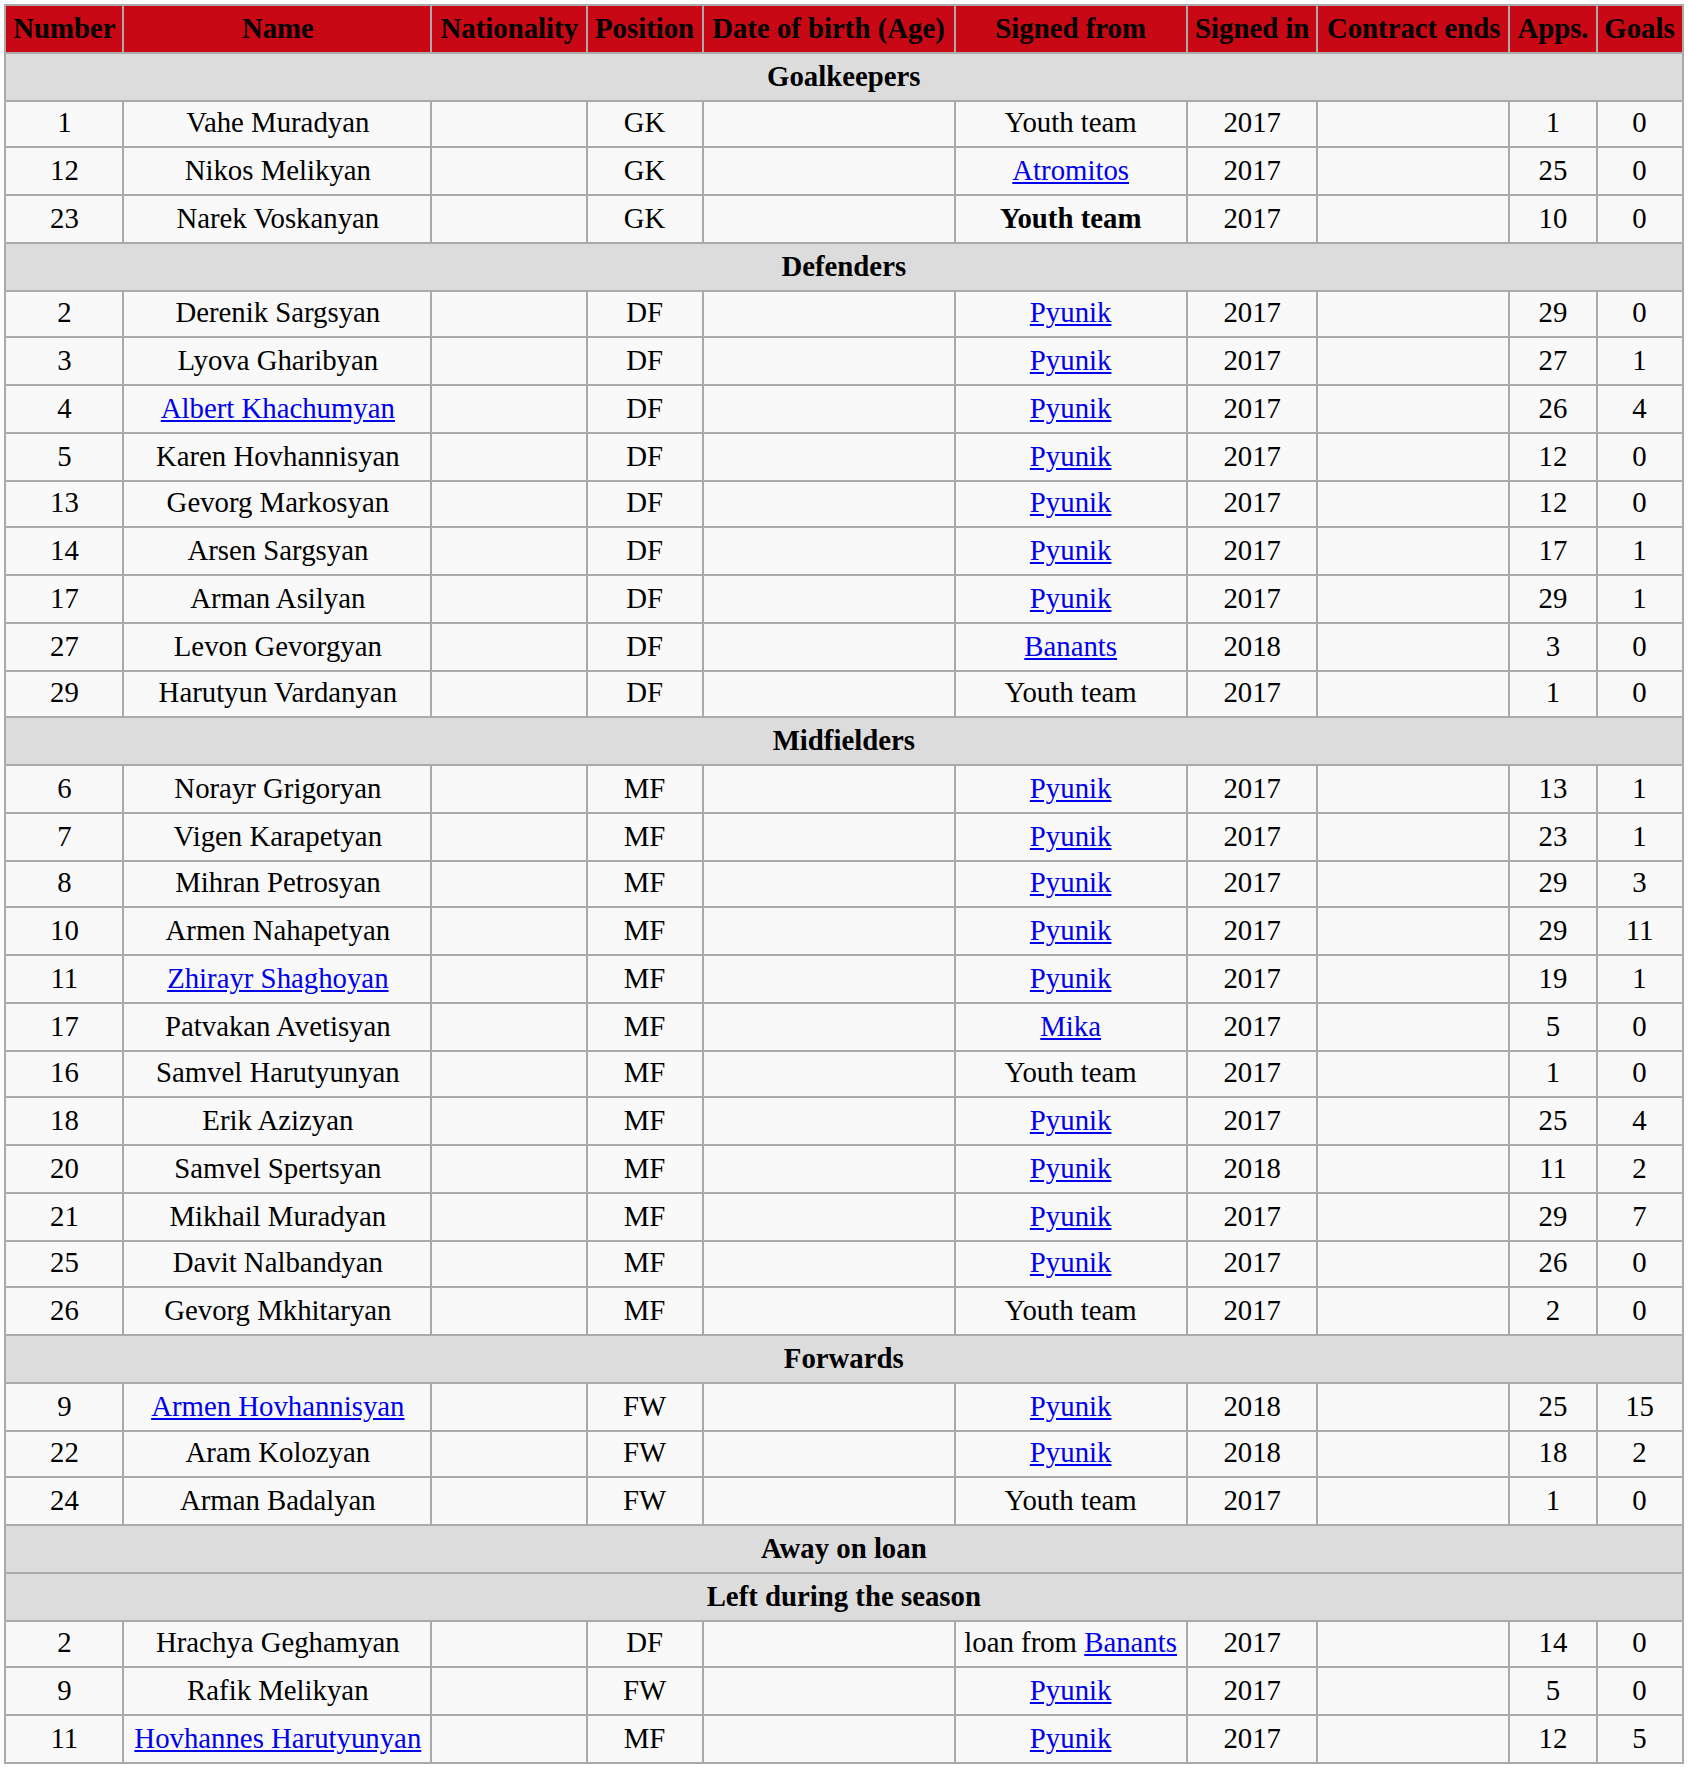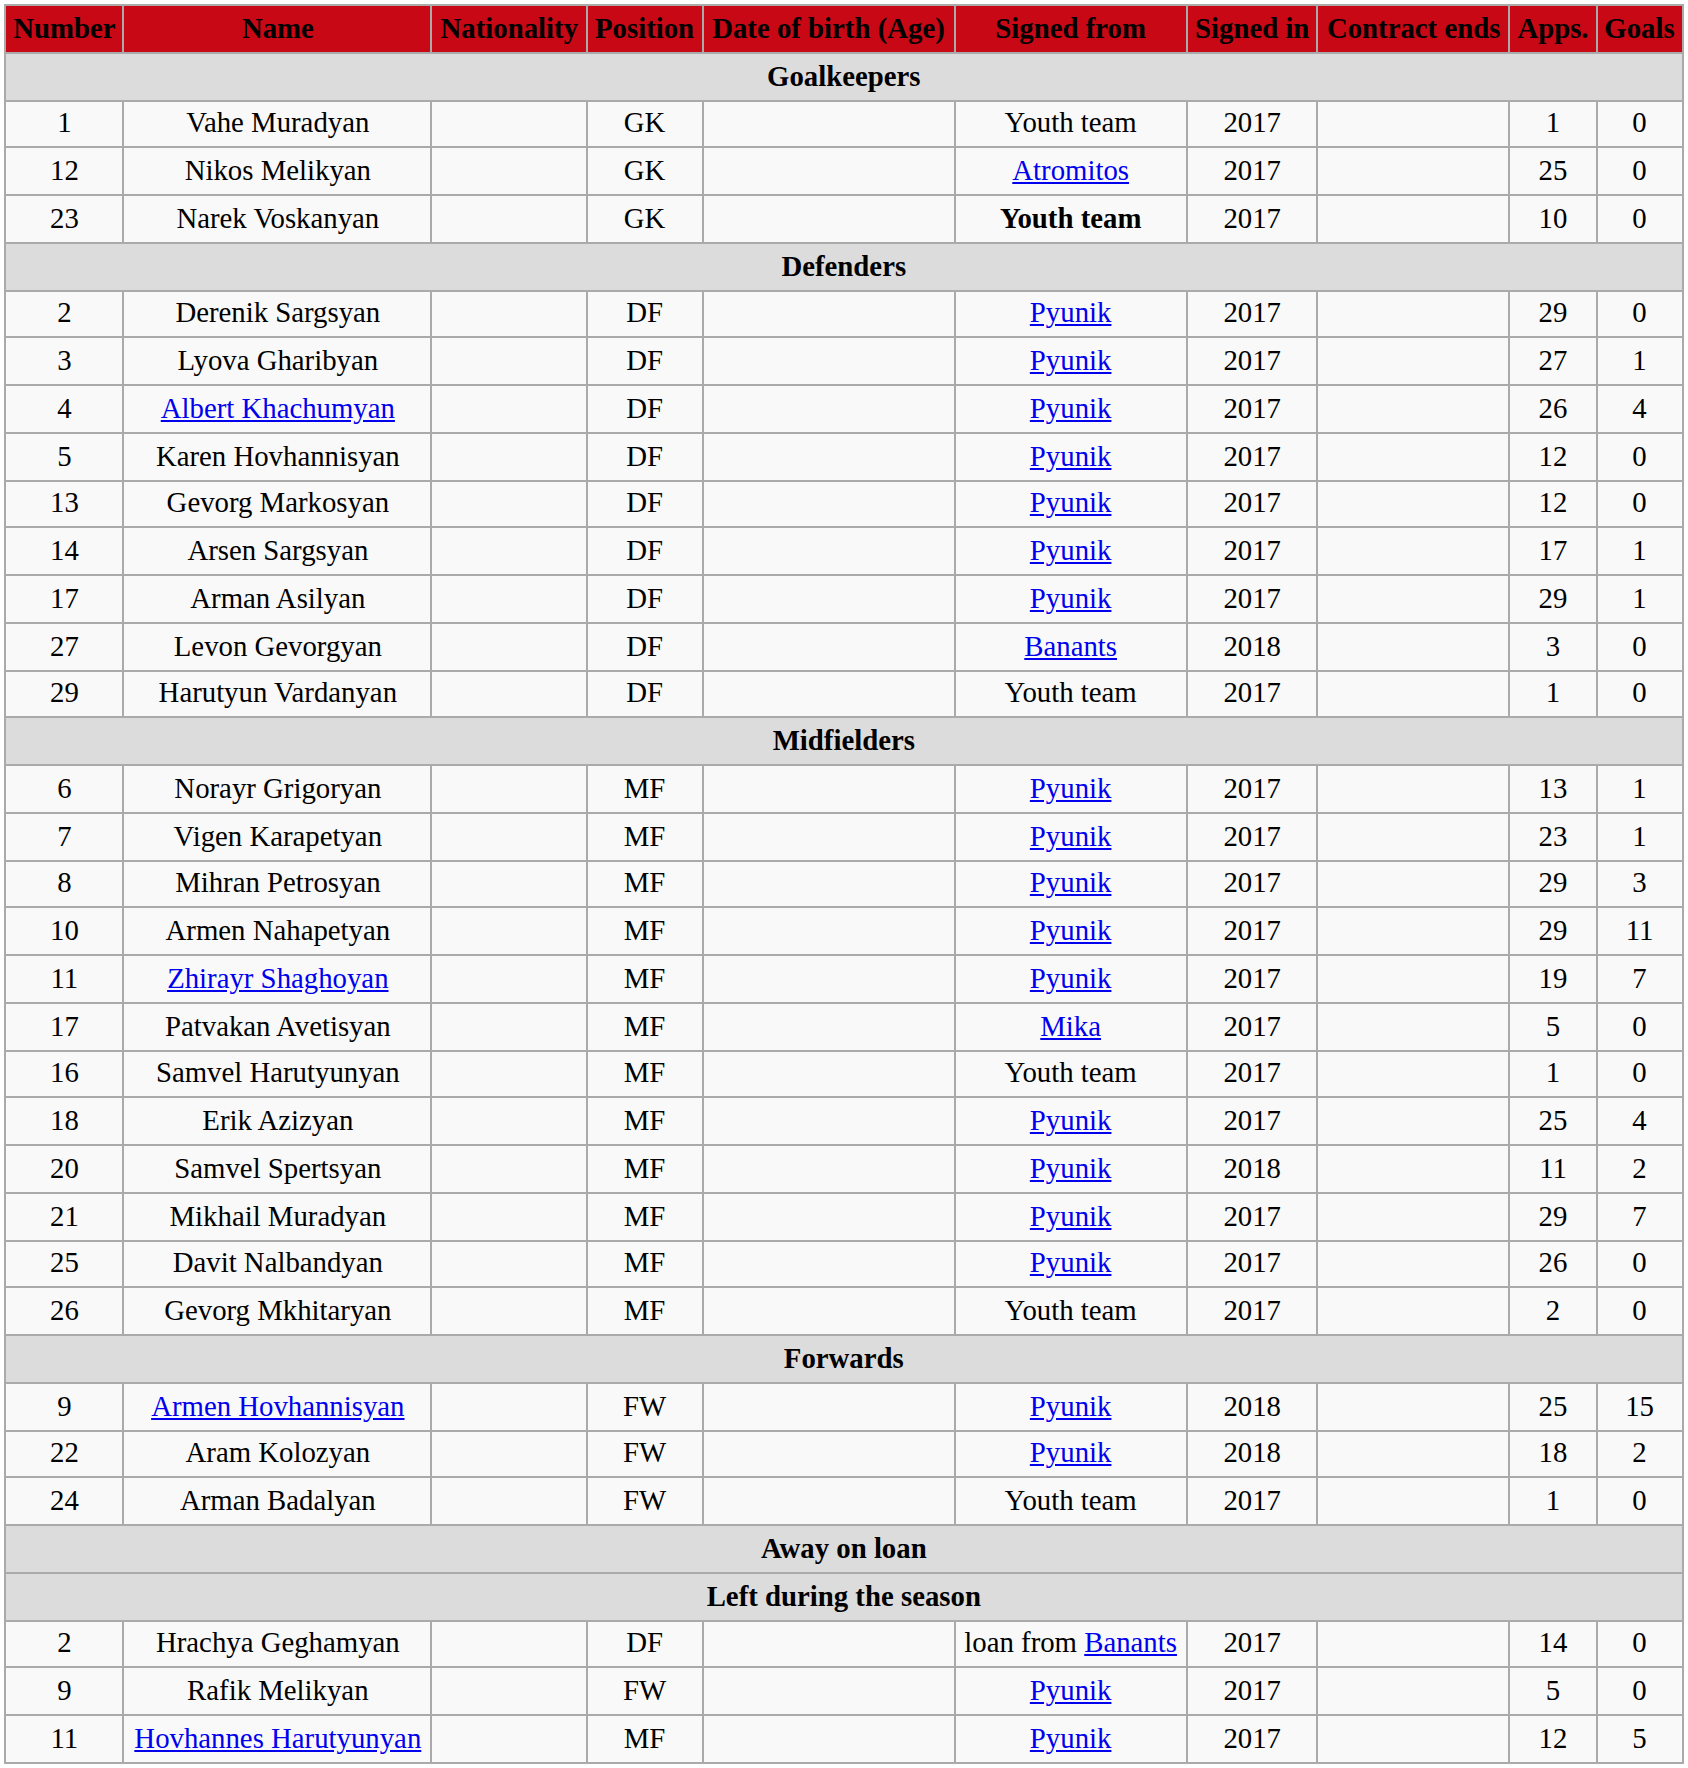Zhirayr Shaghoyan | Goals: 1 -> 7
